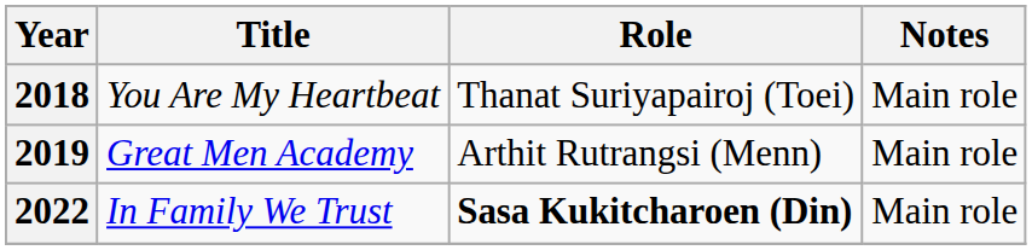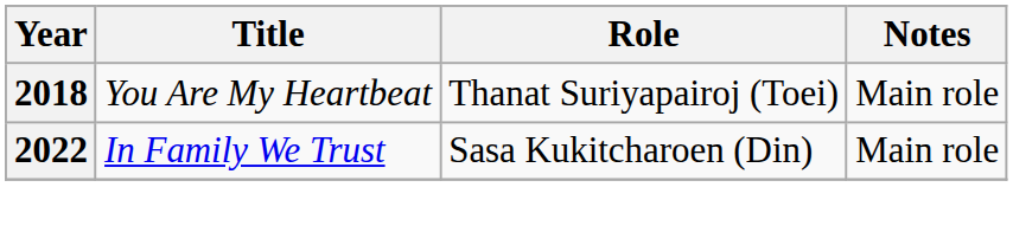- row: 2019 | Great Men Academy | Arthit Rutrangsi (Menn) | Main role
2022 | Role: bold -> normal
